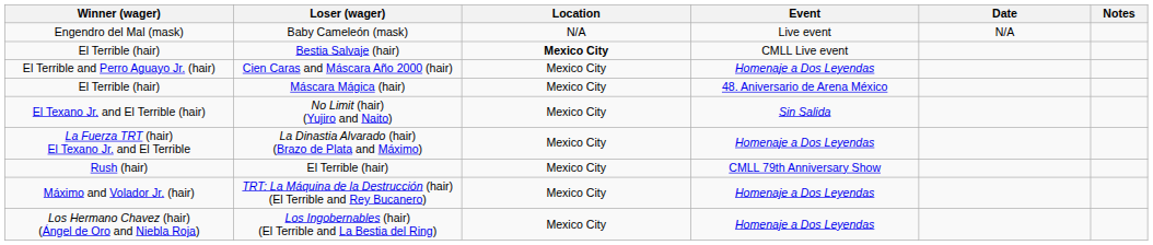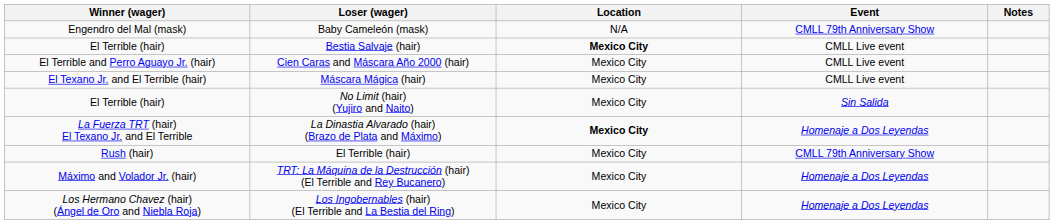- column: Date | N/A
Baby Cameleón (mask) | Event: Live event -> CMLL 79th Anniversary Show
Cien Caras and Máscara Año 2000 (hair) | Event: Homenaje a Dos Leyendas -> CMLL Live event
Máscara Mágica (hair) | Winner (wager): El Terrible (hair) -> El Texano Jr. and El Terrible (hair)
Máscara Mágica (hair) | Event: 48. Aniversario de Arena México -> CMLL Live event
No Limit (hair) (Yujiro and Naito) | Winner (wager): El Texano Jr. and El Terrible (hair) -> El Terrible (hair)
La Dinastia Alvarado (hair) (Brazo de Plata and Máximo) | Location: normal -> bold
